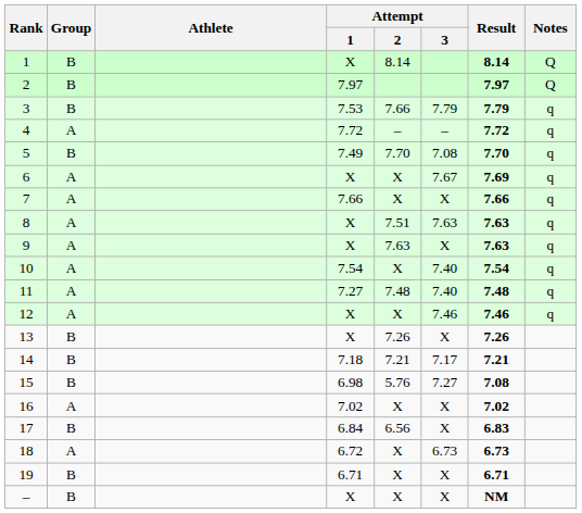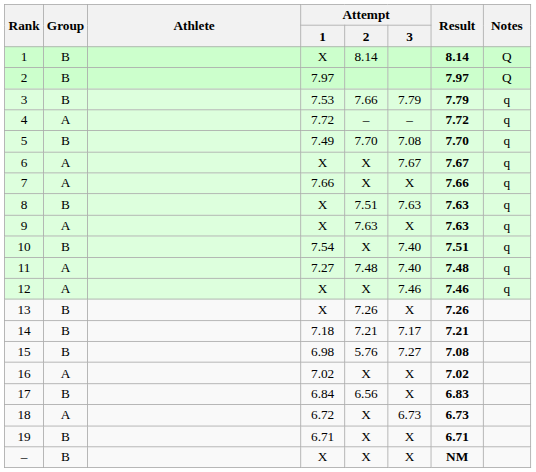6 | Result: 7.69 -> 7.67
8 | Group: A -> B
10 | Group: A -> B
10 | Result: 7.54 -> 7.51
